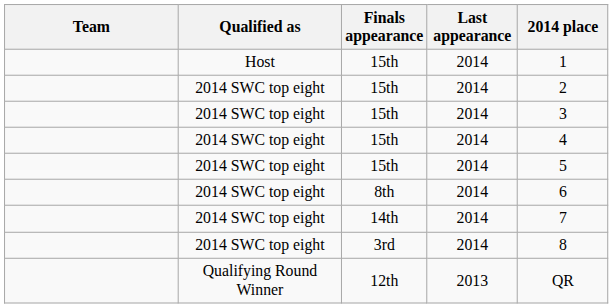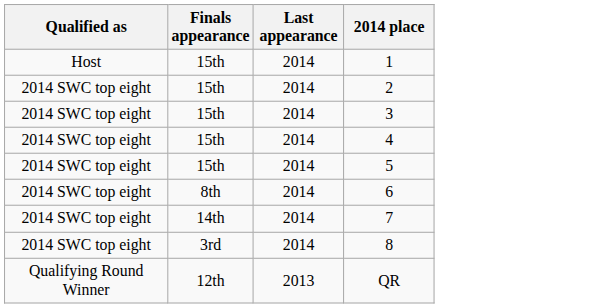- column: Team
